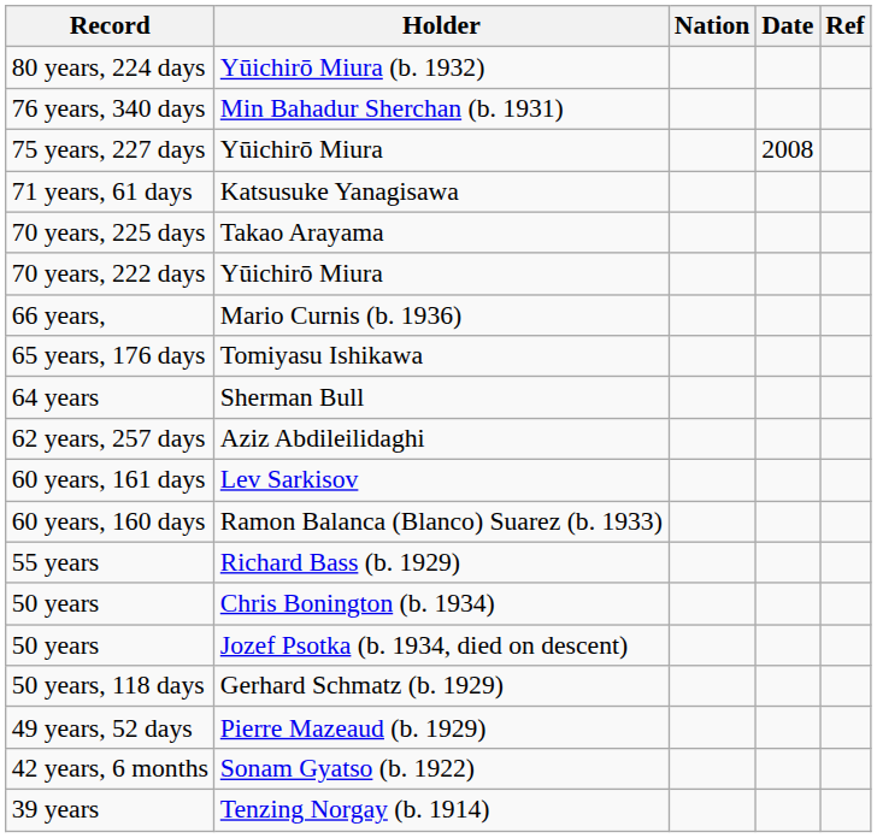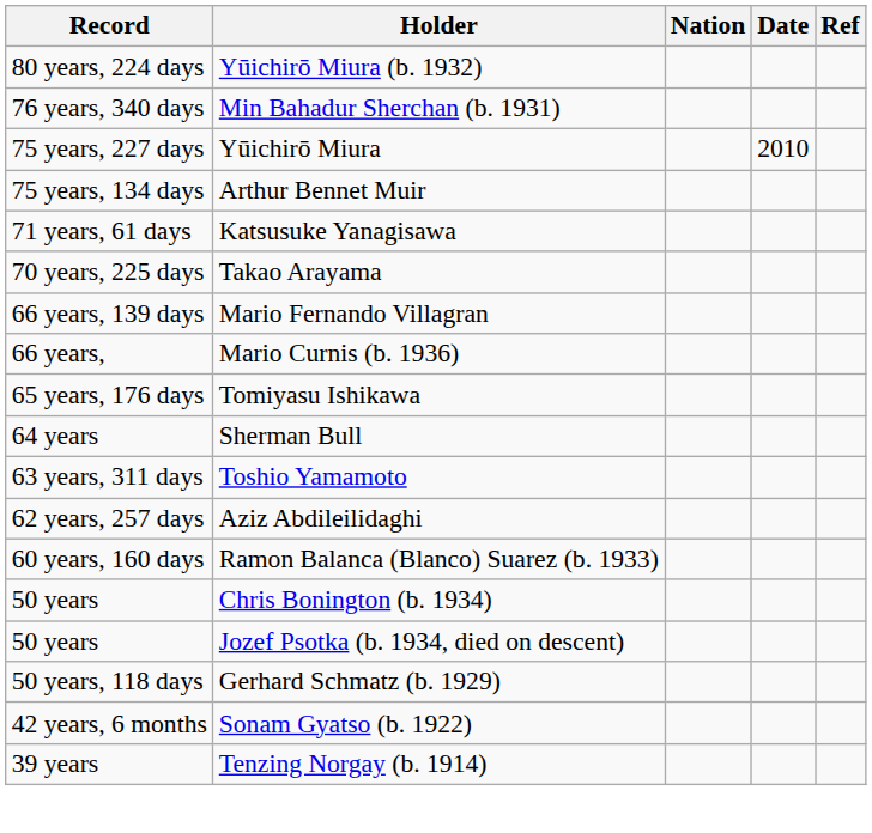75 years, 227 days | Date: 2008 -> 2010
+ row: 75 years, 134 days | Arthur Bennet Muir
- row: 70 years, 222 days | Yūichirō Miura
+ row: 66 years, 139 days | Mario Fernando Villagran
+ row: 63 years, 311 days | Toshio Yamamoto
- row: 60 years, 161 days | Lev Sarkisov
- row: 55 years | Richard Bass (b. 1929)
- row: 49 years, 52 days | Pierre Mazeaud (b. 1929)
